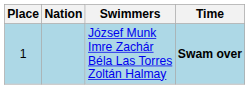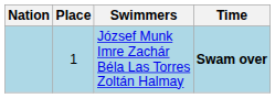columns swapped: Place <-> Nation
